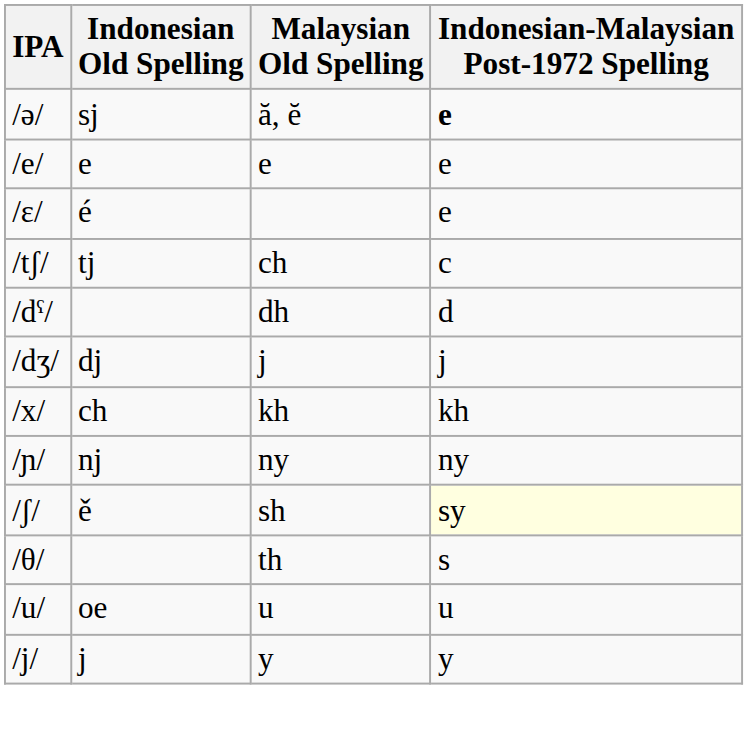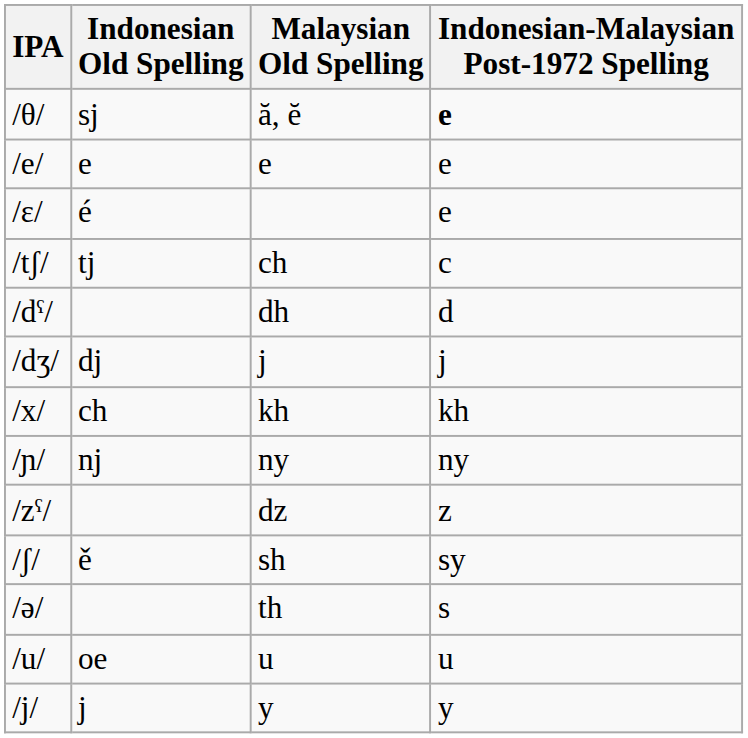ă, ĕ | IPA: /ə/ -> /θ/
+ row: /zˤ/ | dz | z
sh | Indonesian-Malaysian Post-1972 Spelling: lightyellow background -> no background
th | IPA: /θ/ -> /ə/
